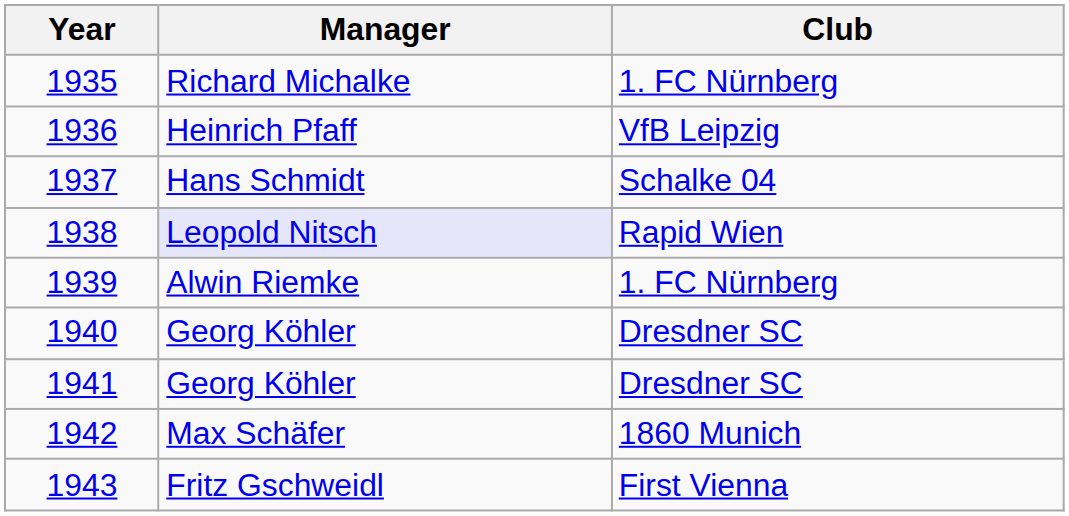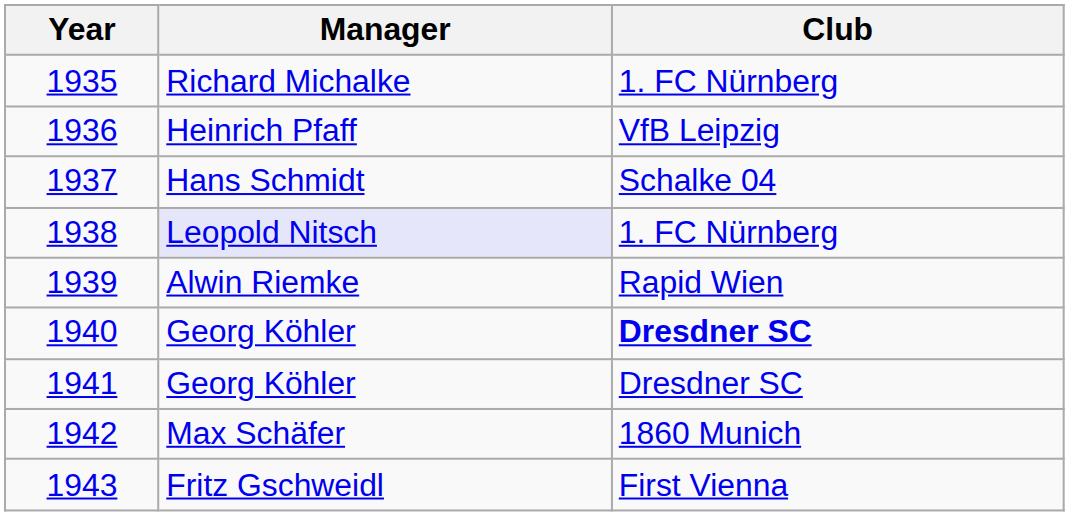1938 | Club: Rapid Wien -> 1. FC Nürnberg
1939 | Club: 1. FC Nürnberg -> Rapid Wien
1940 | Club: normal -> bold
